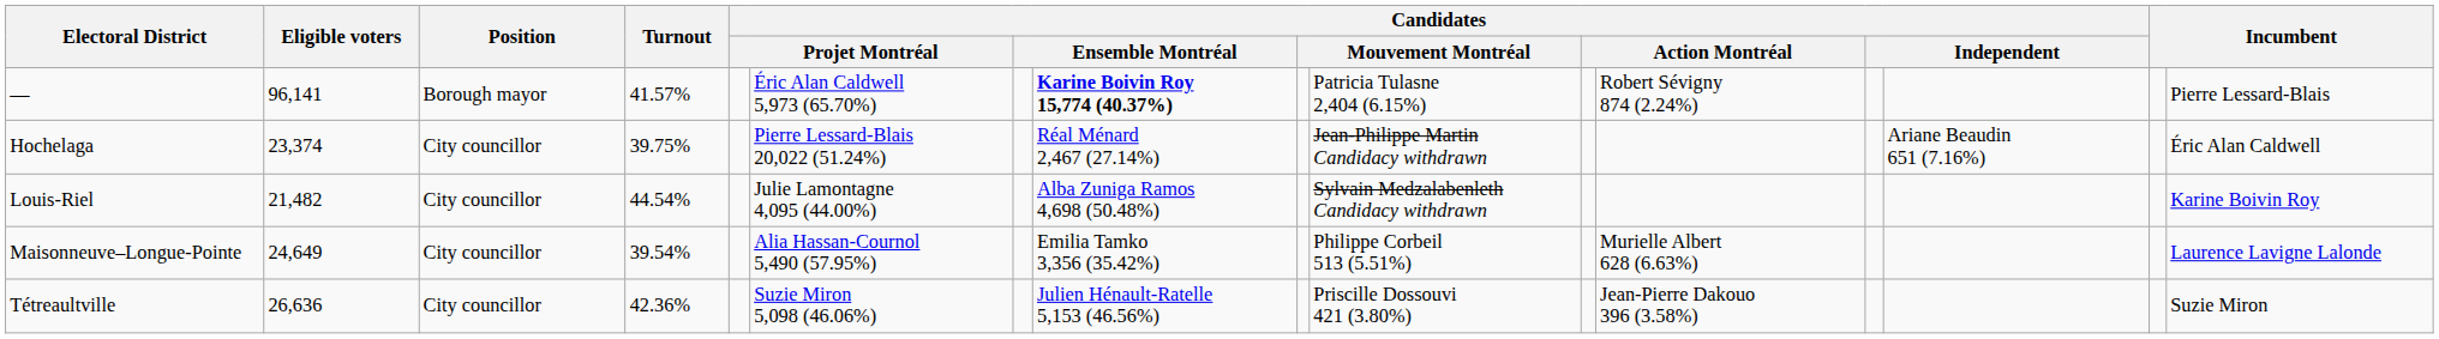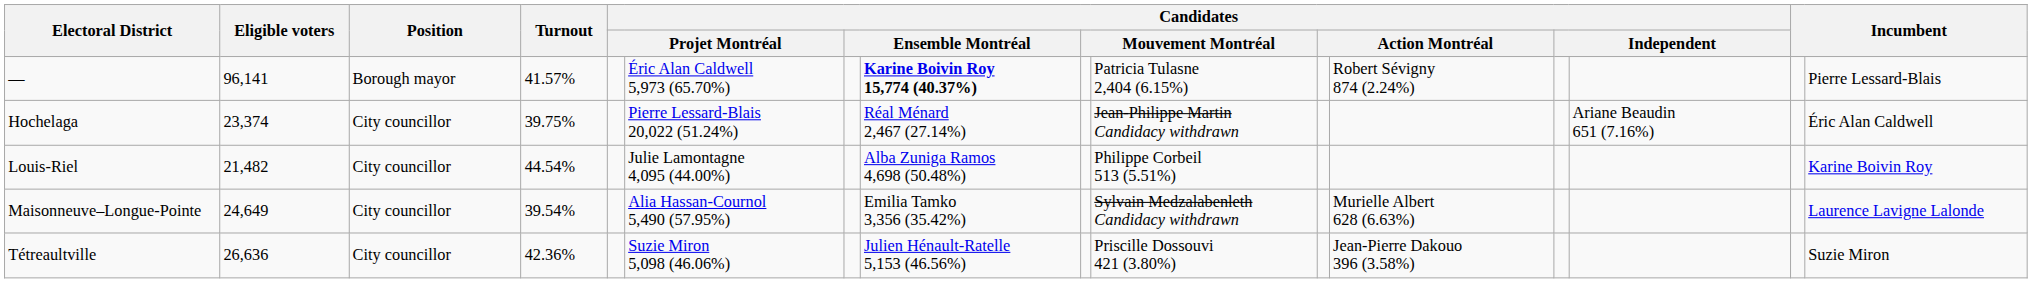Louis-Riel | column 10: Sylvain Medzalabenleth Candidacy withdrawn -> Philippe Corbeil 513 (5.51%)
Maisonneuve–Longue-Pointe | column 10: Philippe Corbeil 513 (5.51%) -> Sylvain Medzalabenleth Candidacy withdrawn
